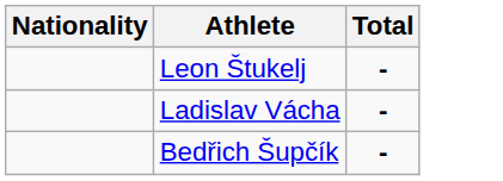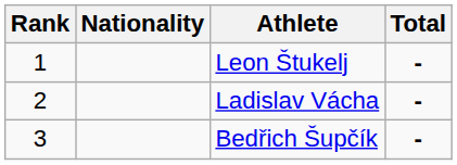+ column: Rank | 1 | 2 | 3
